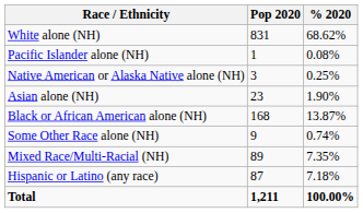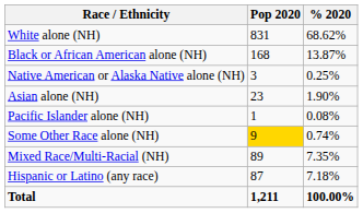rows swapped: Black or African American alone (NH) <-> Pacific Islander alone (NH)
Some Other Race alone (NH) | Pop 2020: no background -> gold background
